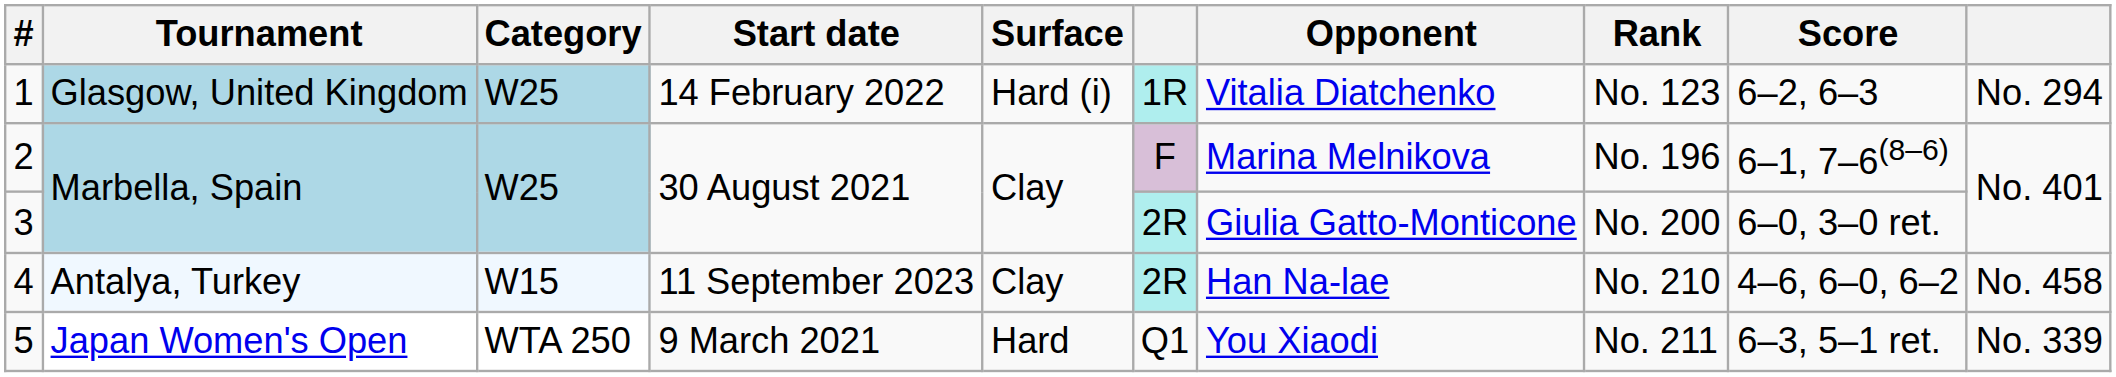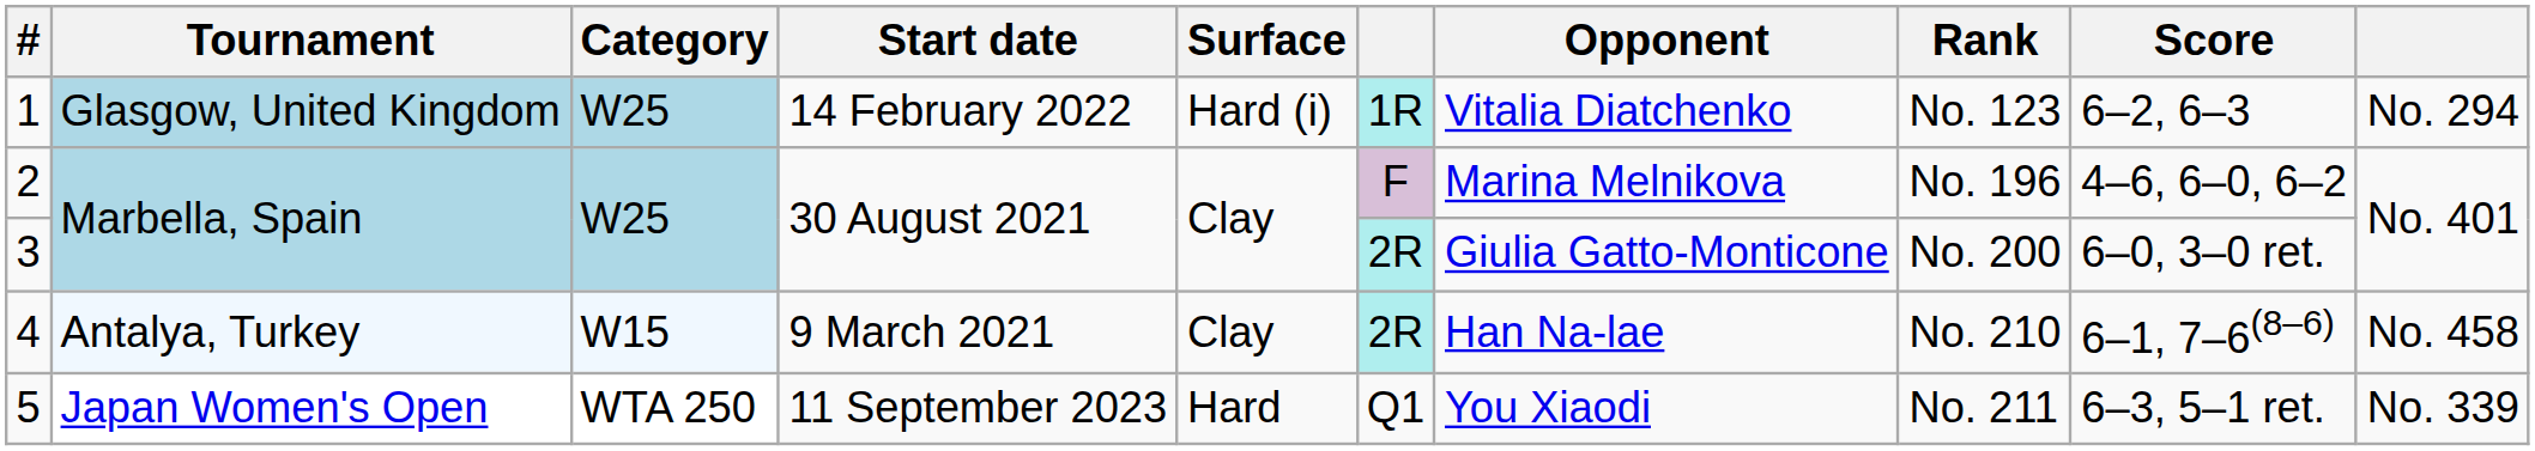2 | Score: 6–1, 7–6(8–6) -> 4–6, 6–0, 6–2
4 | Start date: 11 September 2023 -> 9 March 2021
4 | Score: 4–6, 6–0, 6–2 -> 6–1, 7–6(8–6)
5 | Start date: 9 March 2021 -> 11 September 2023
